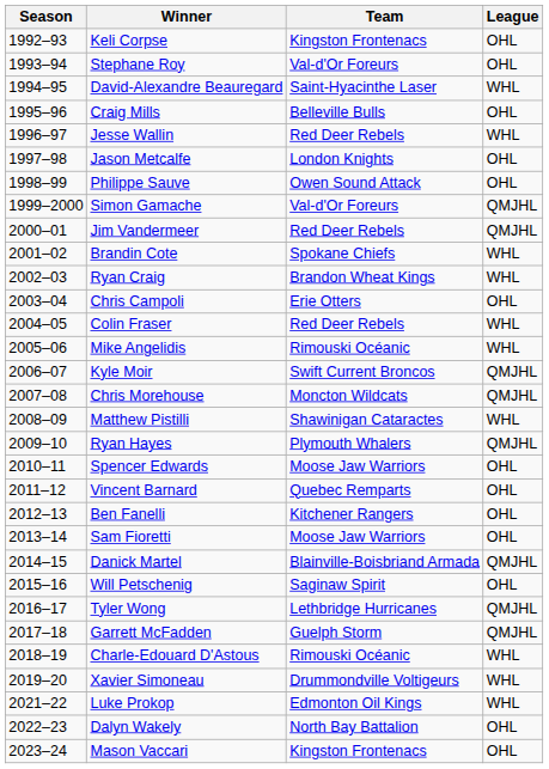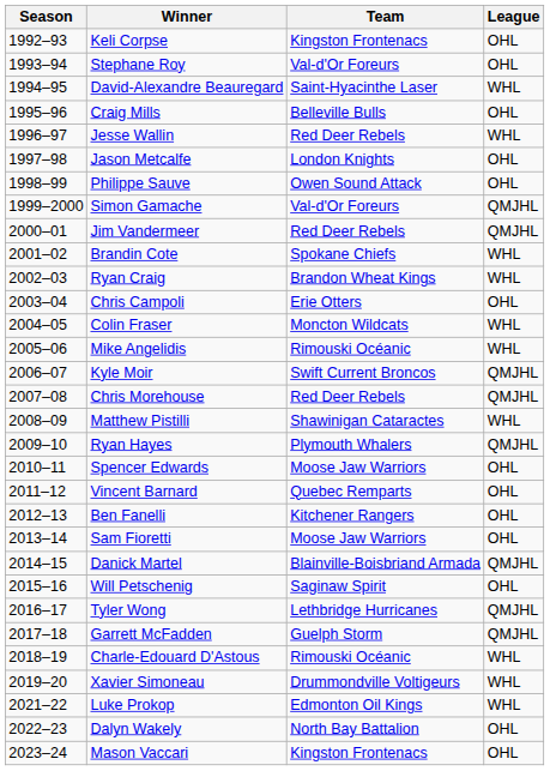Colin Fraser | Team: Red Deer Rebels -> Moncton Wildcats
Chris Morehouse | Team: Moncton Wildcats -> Red Deer Rebels
